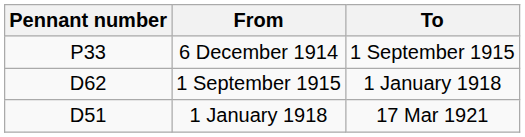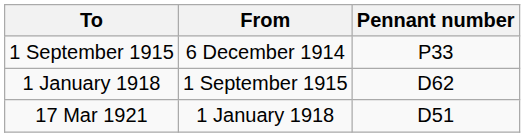columns swapped: Pennant number <-> To
